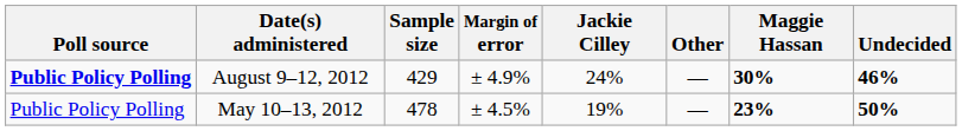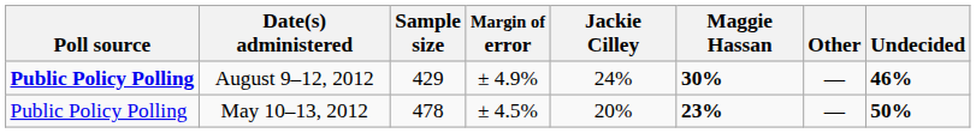columns swapped: Maggie Hassan <-> Other
May 10–13, 2012 | Jackie Cilley: 19% -> 20%
